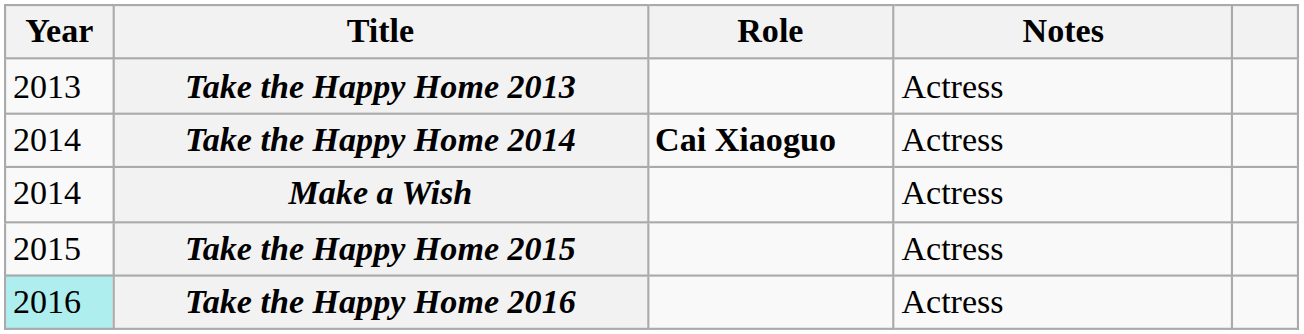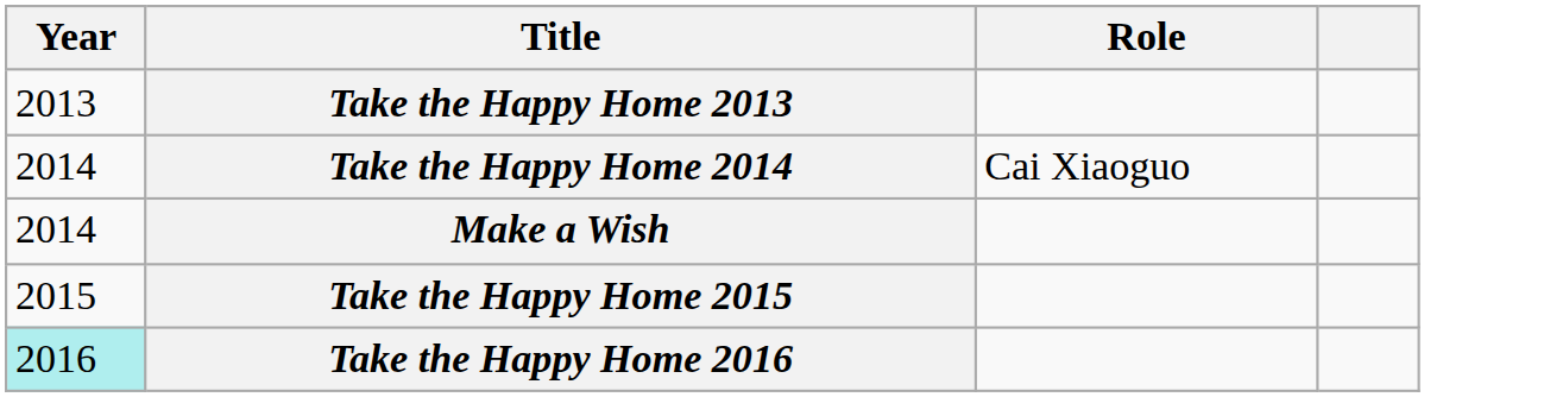- column: Notes | Actress | Actress | Actress | Actress | Actress
Take the Happy Home 2014 | Role: bold -> normal
